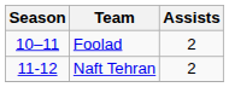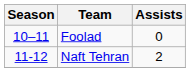Foolad | Assists: 2 -> 0
